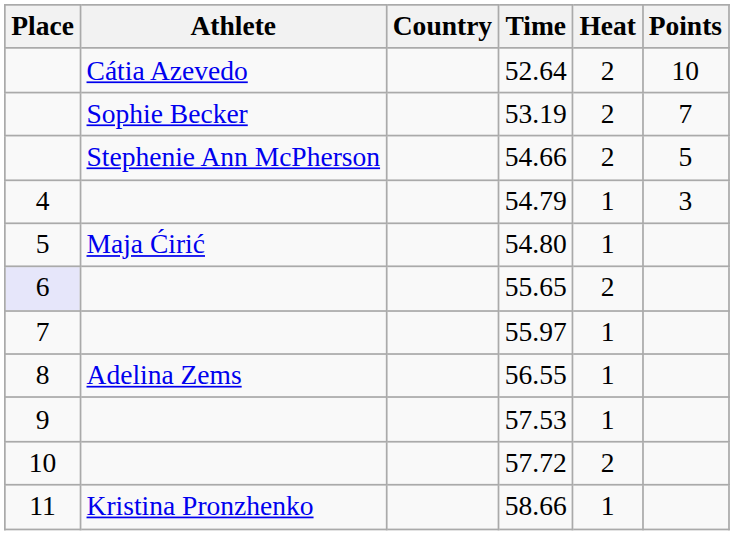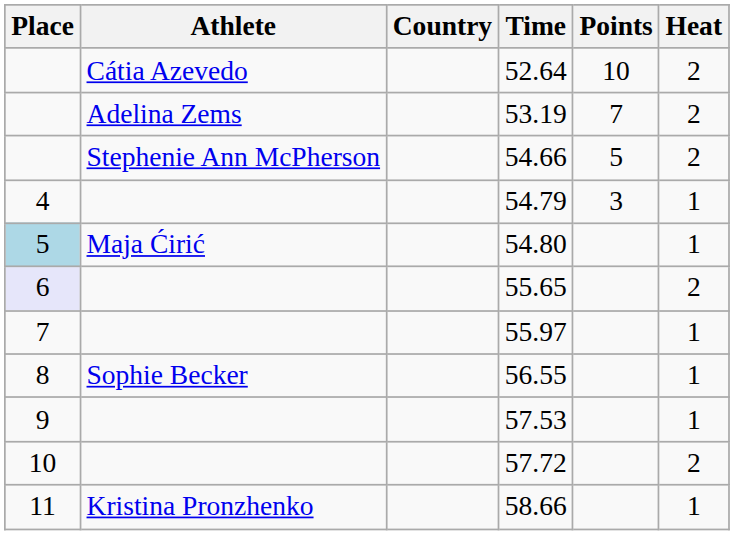columns swapped: Heat <-> Points
53.19 | Athlete: Sophie Becker -> Adelina Zems
54.80 | Place: no background -> lightblue background
56.55 | Athlete: Adelina Zems -> Sophie Becker
